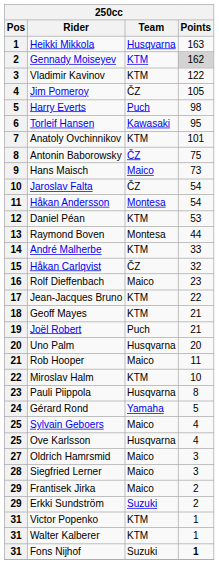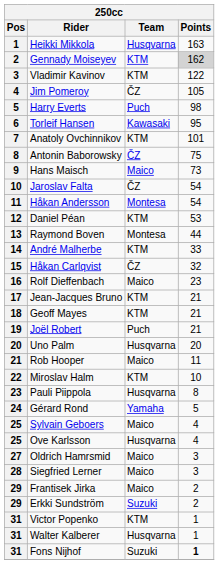Jean-Jacques Bruno | Points: 22 -> 21
Walter Kalberer | Team: KTM -> Husqvarna
